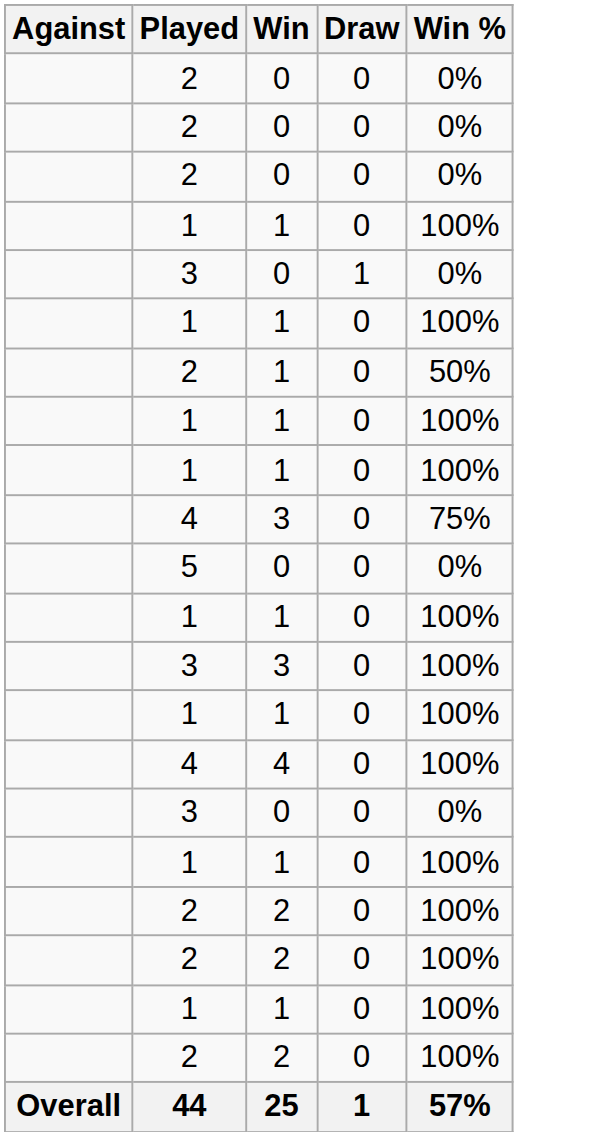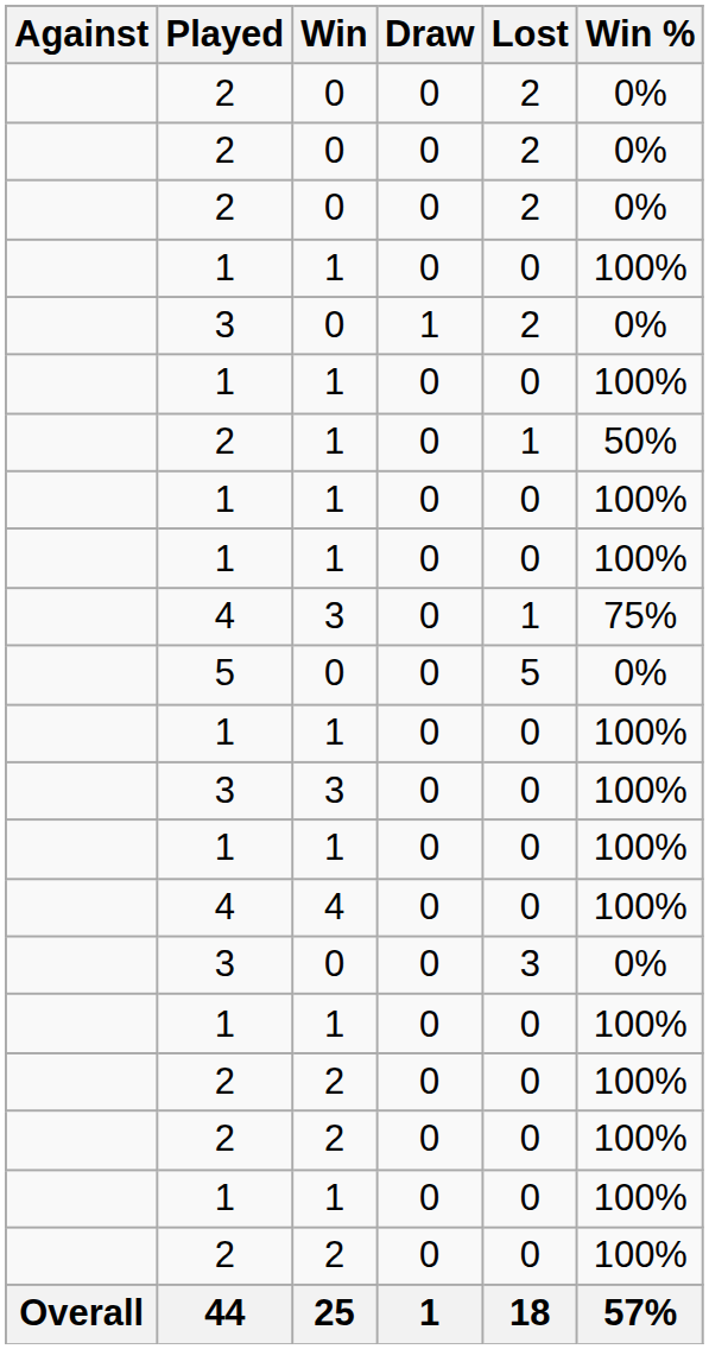+ column: Lost | 2 | 2 | 2 | 0 | 2 | 0 | 1 | 0 | 0 | 1 | 5 | 0 | 0 | 0 | 0 | 3 | 0 | 0 | 0 | 0 | 0 | 18
